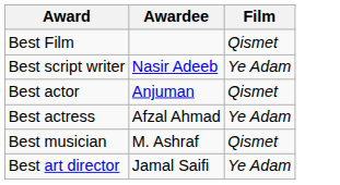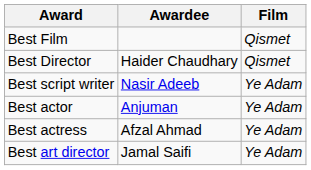+ row: Best Director | Haider Chaudhary | Qismet
Best actor | Film: Qismet -> Ye Adam
- row: Best musician | M. Ashraf | Qismet
